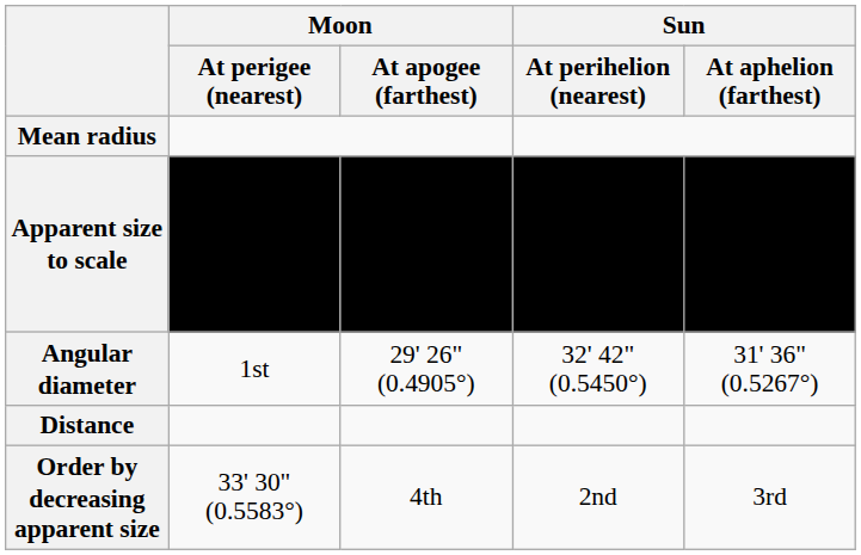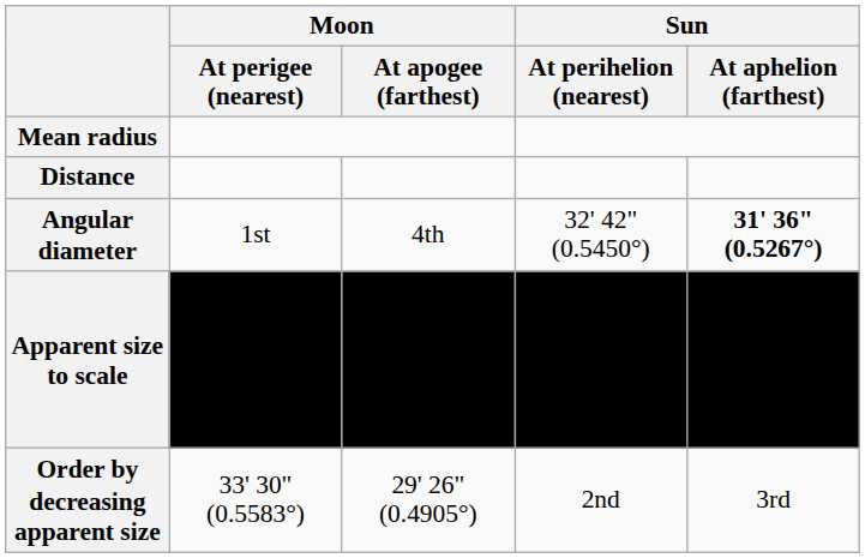rows swapped: Distance <-> Apparent size to scale
Angular diameter | Moon / At apogee (farthest): 29' 26" (0.4905°) -> 4th
Angular diameter | Sun / At aphelion (farthest): normal -> bold
Order by decreasing apparent size | Moon / At apogee (farthest): 4th -> 29' 26" (0.4905°)
